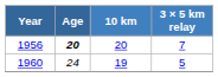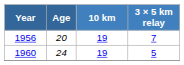1956 | Age: bold -> normal
1956 | 10 km: 20 -> 19
